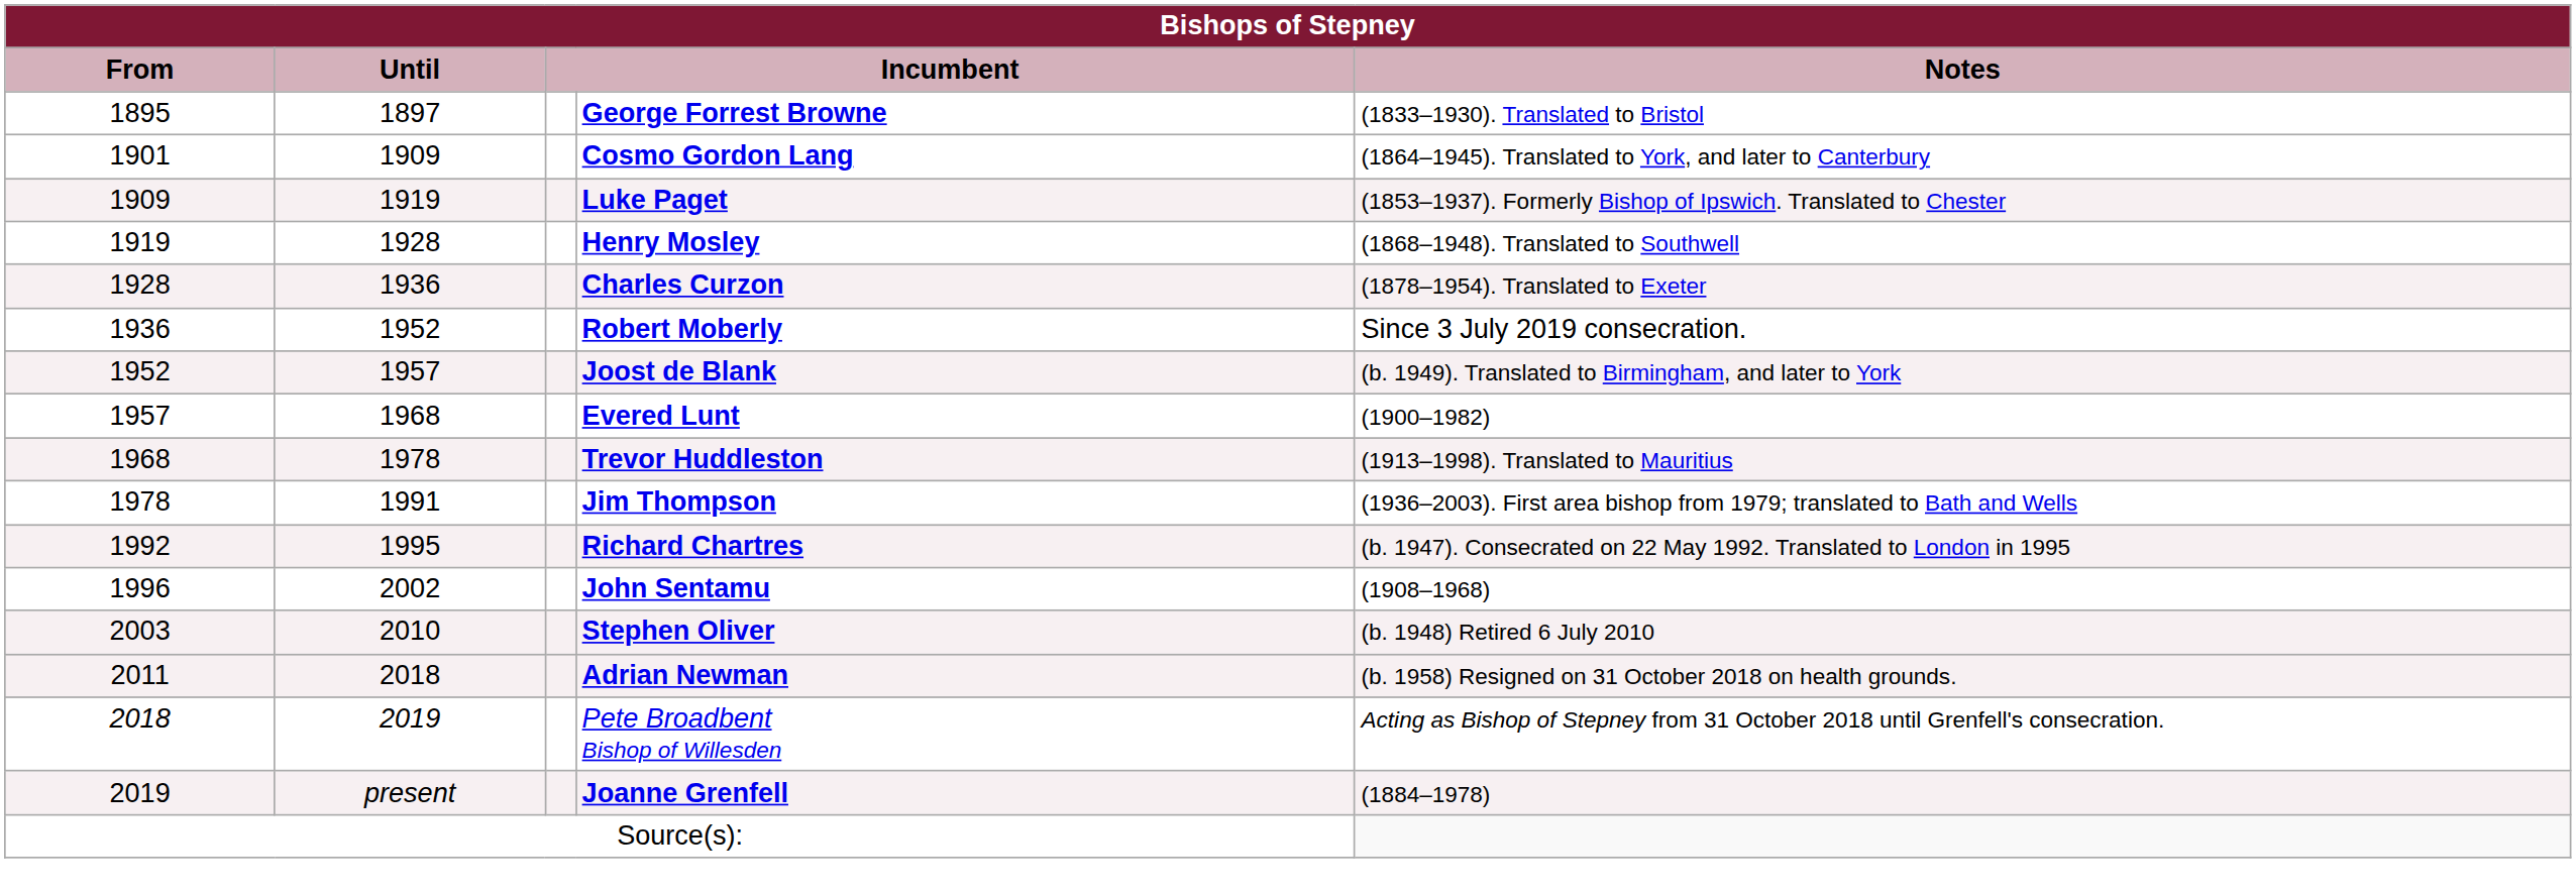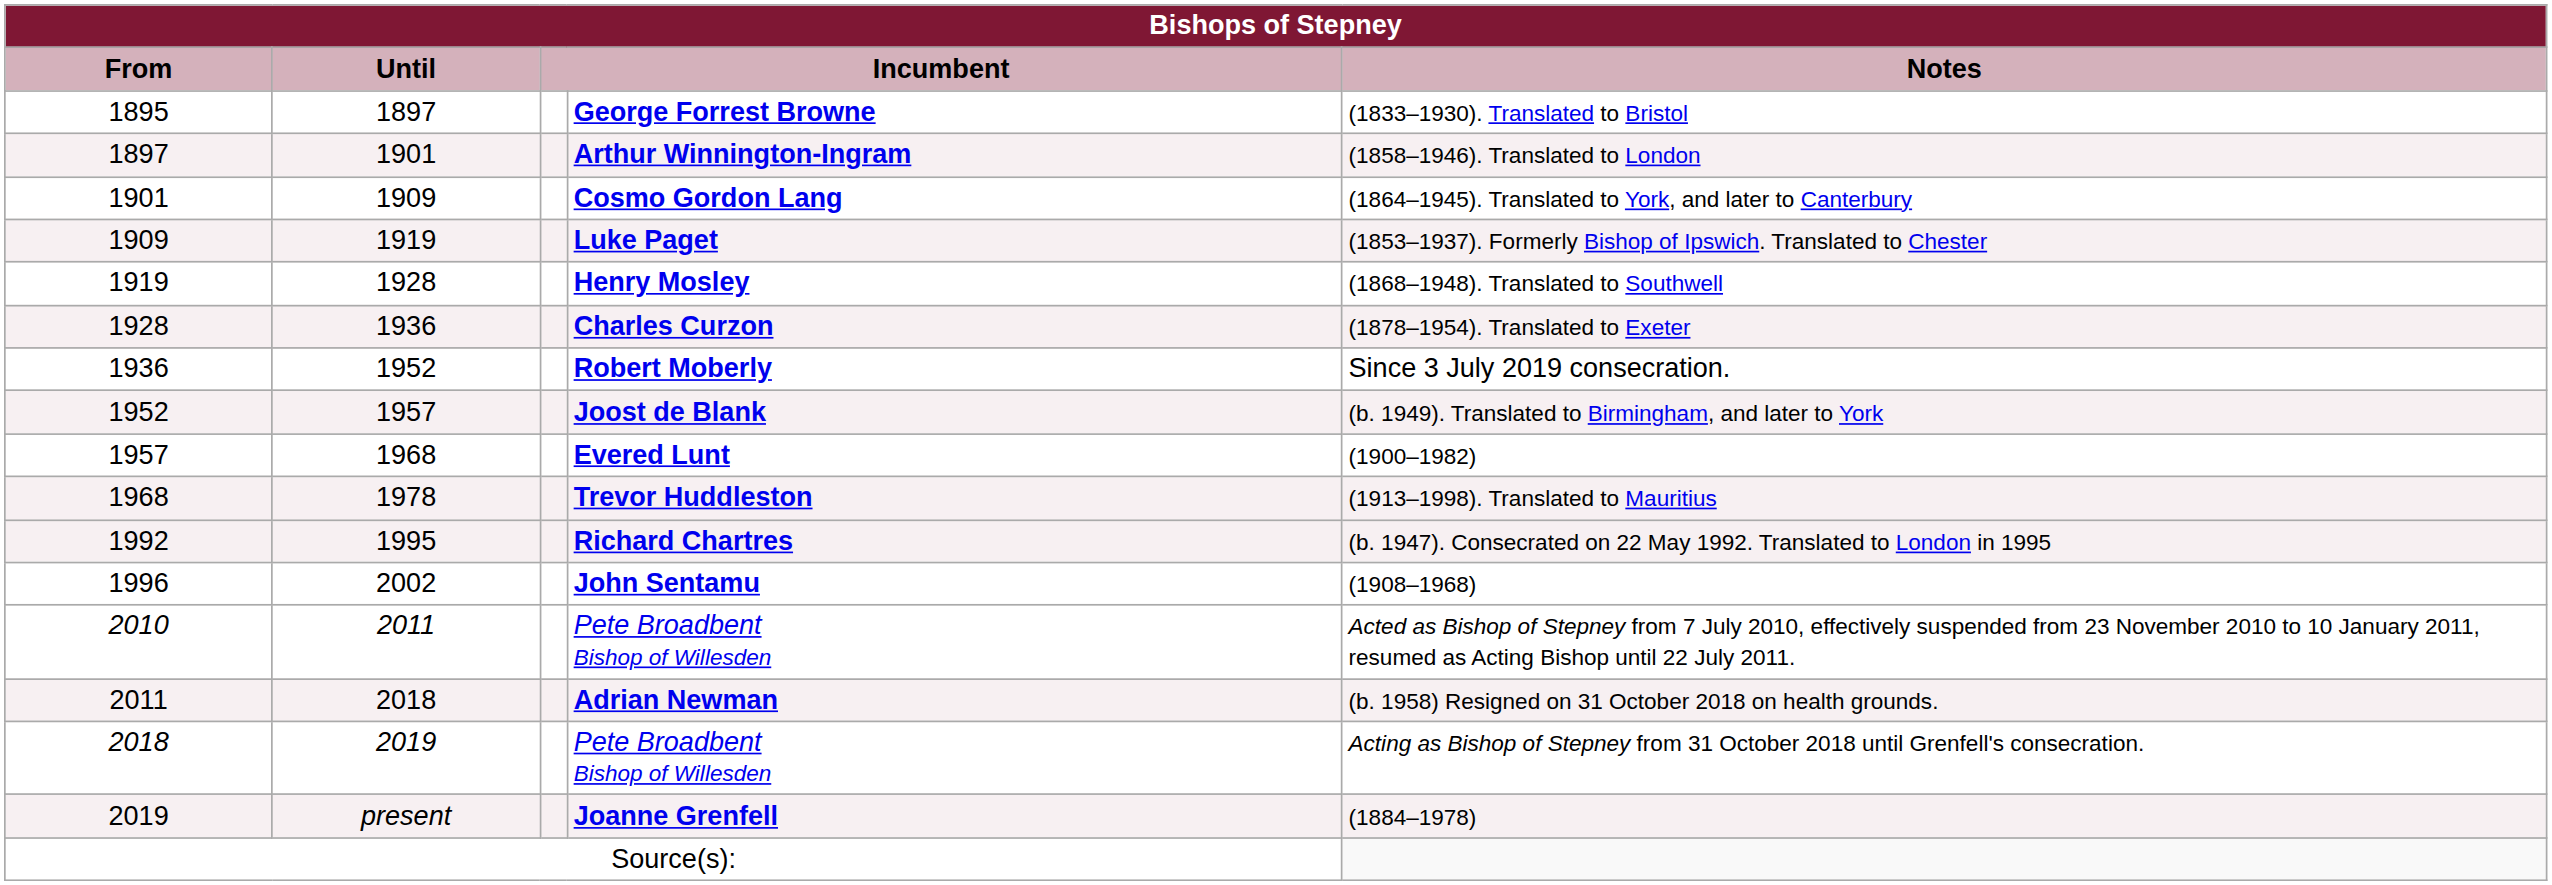+ row: 1897 | 1901 | Arthur Winnington-Ingram | (1858–1946). Translated to London
- row: 1978 | 1991 | Jim Thompson | (1936–2003). First area bishop from 1979; translated to Bath and Wells
- row: 2003 | 2010 | Stephen Oliver | (b. 1948) Retired 6 July 2010
+ row: 2010 | 2011 | Pete Broadbent Bishop of Willesden | Acted as Bishop of Stepney from 7 July 2010, effectively suspended from 23 November 2010 to 10 January 2011, resumed as Acting Bishop until 22 July 2011.
